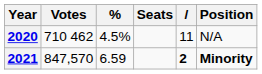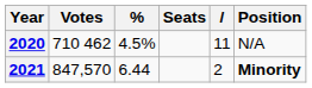2021 | %: 6.59 -> 6.44
2021 | column 5: bold -> normal
